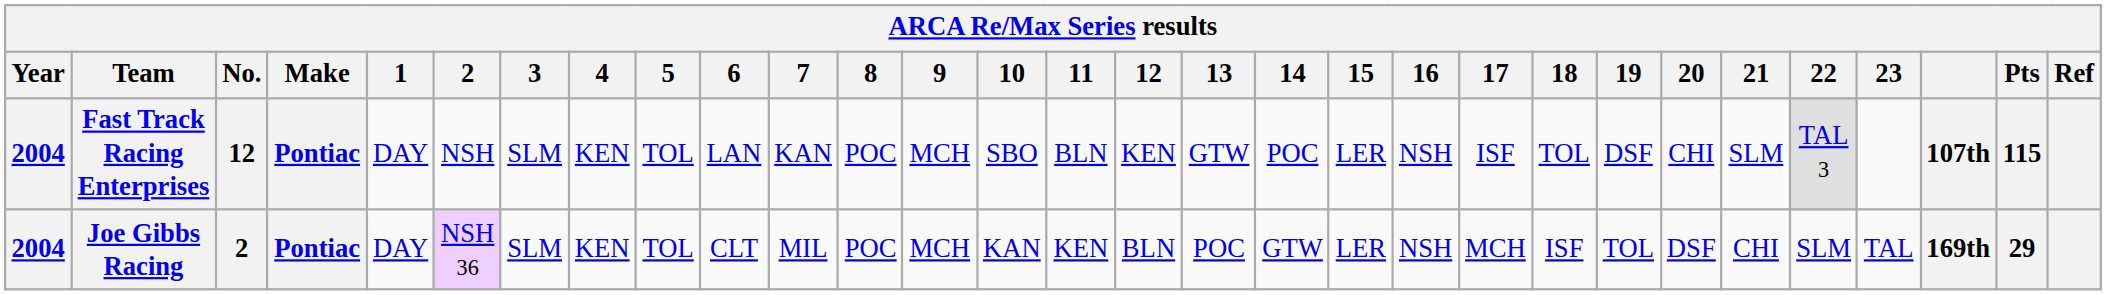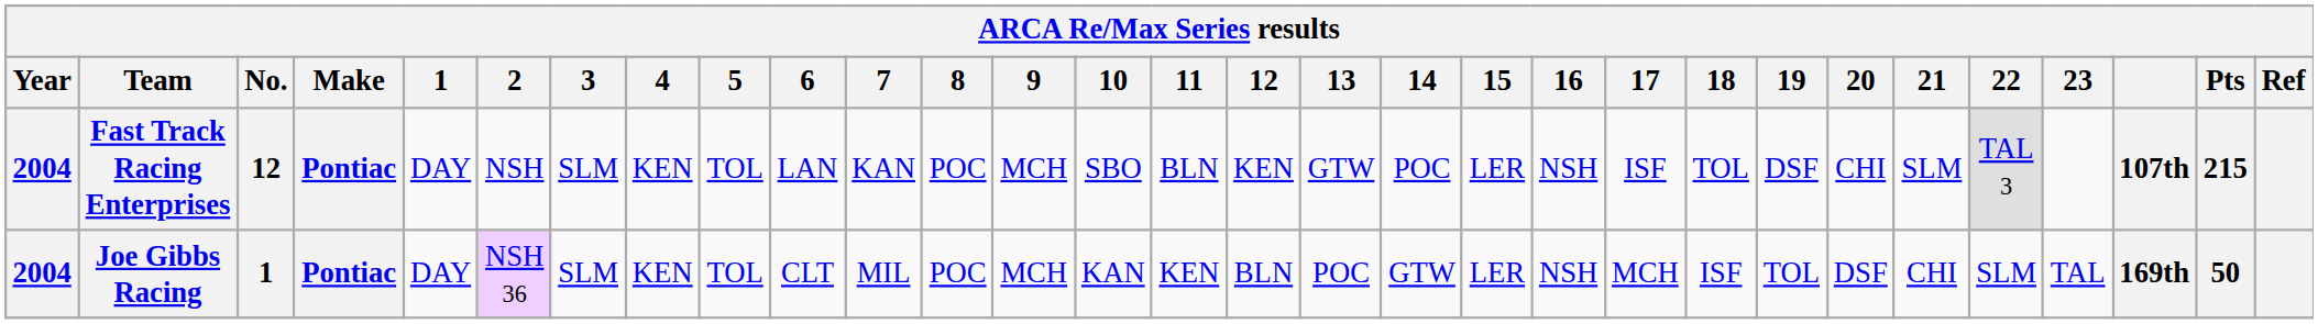Fast Track Racing Enterprises | Pts: 115 -> 215
Joe Gibbs Racing | No.: 2 -> 1
Joe Gibbs Racing | Pts: 29 -> 50
